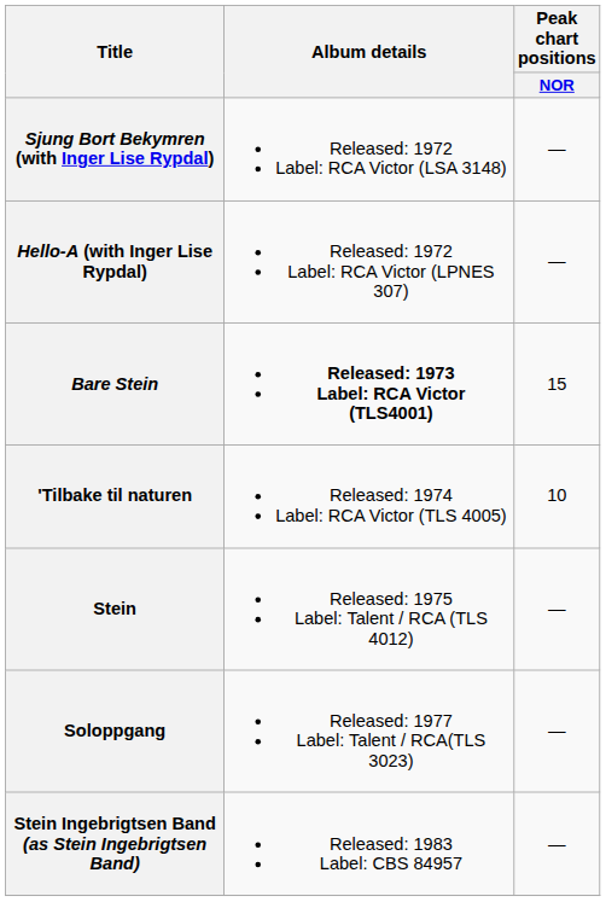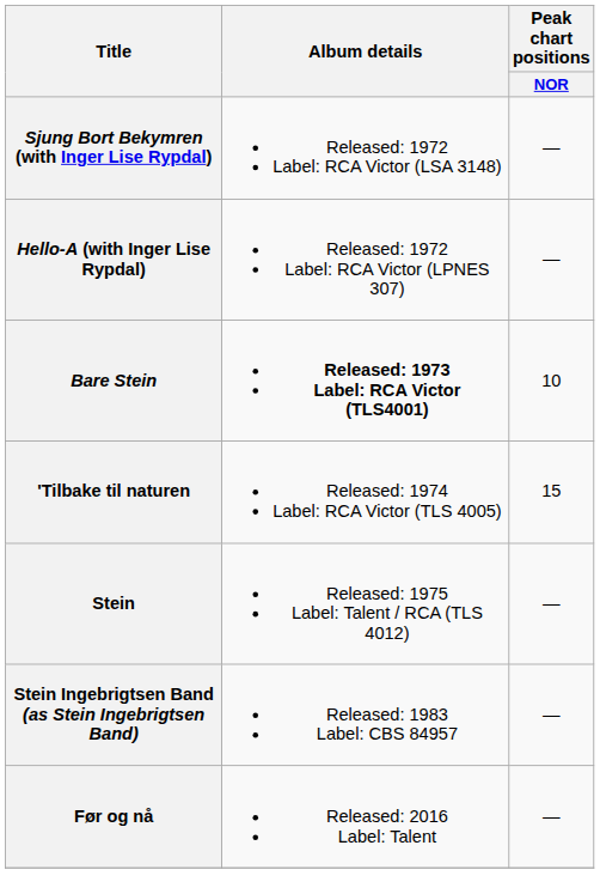Bare Stein | Peak chart positions / NOR: 15 -> 10
'Tilbake til naturen | Peak chart positions / NOR: 10 -> 15
- row: Soloppgang | Released: 1977 Label: Talent / RCA(TLS 3023) | —
+ row: Før og nå | Released: 2016 Label: Talent | —
